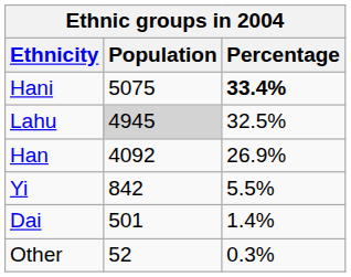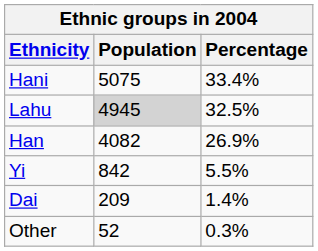Hani | Percentage: bold -> normal
Han | Population: 4092 -> 4082
Dai | Population: 501 -> 209
